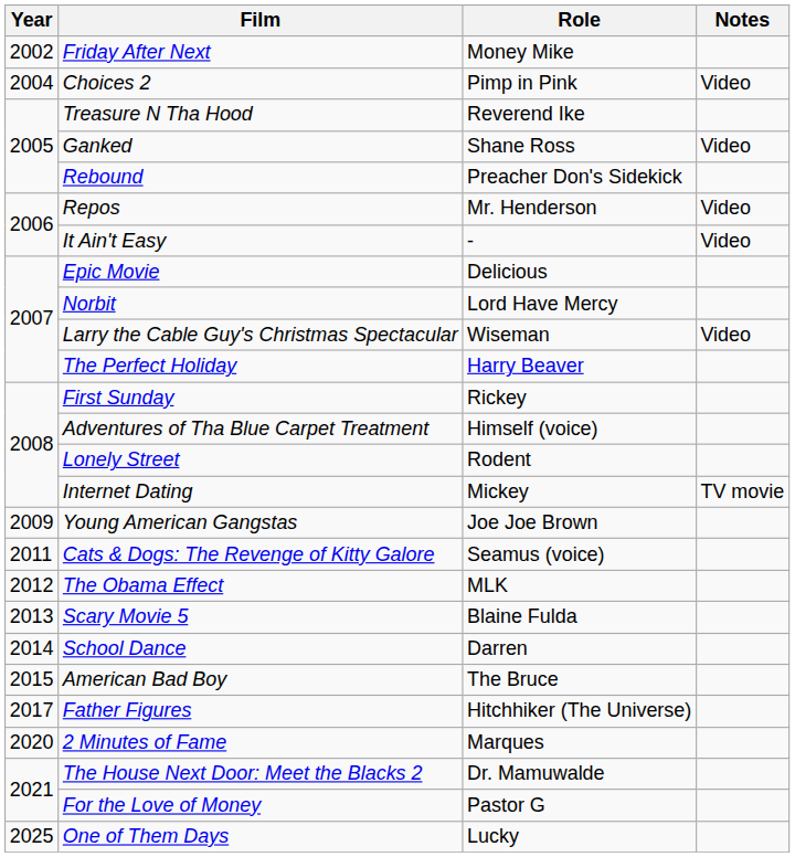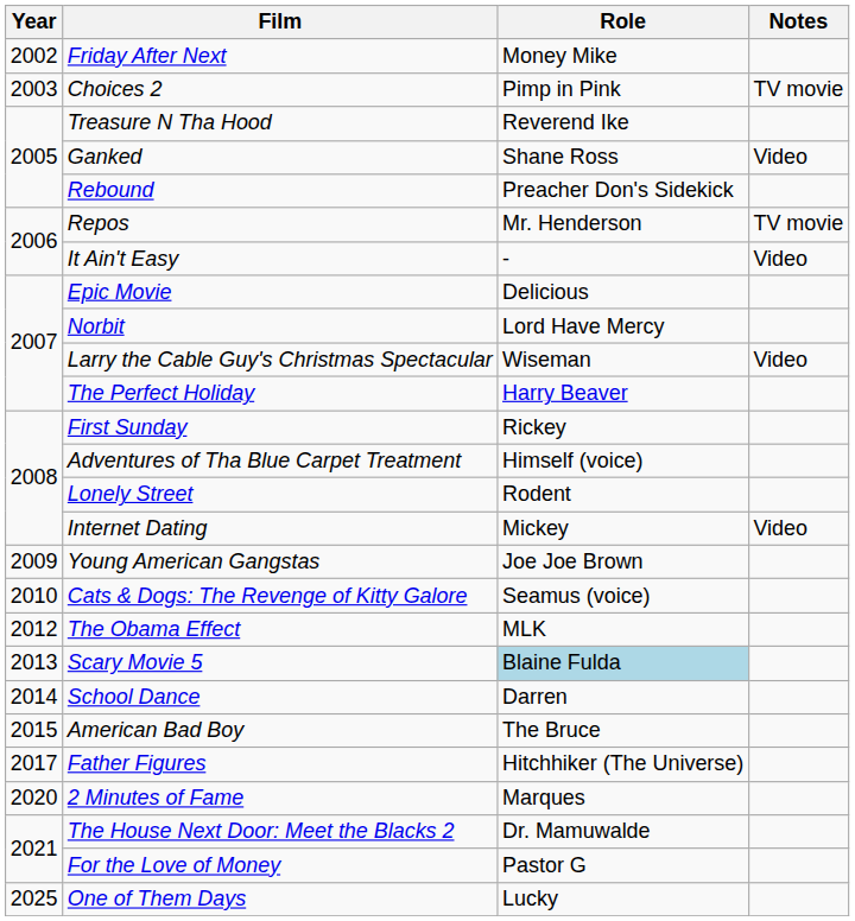Choices 2 | Year: 2004 -> 2003
Choices 2 | Notes: Video -> TV movie
Repos | Notes: Video -> TV movie
Internet Dating | Notes: TV movie -> Video
Cats & Dogs: The Revenge of Kitty Galore | Year: 2011 -> 2010
Scary Movie 5 | Role: no background -> lightblue background
